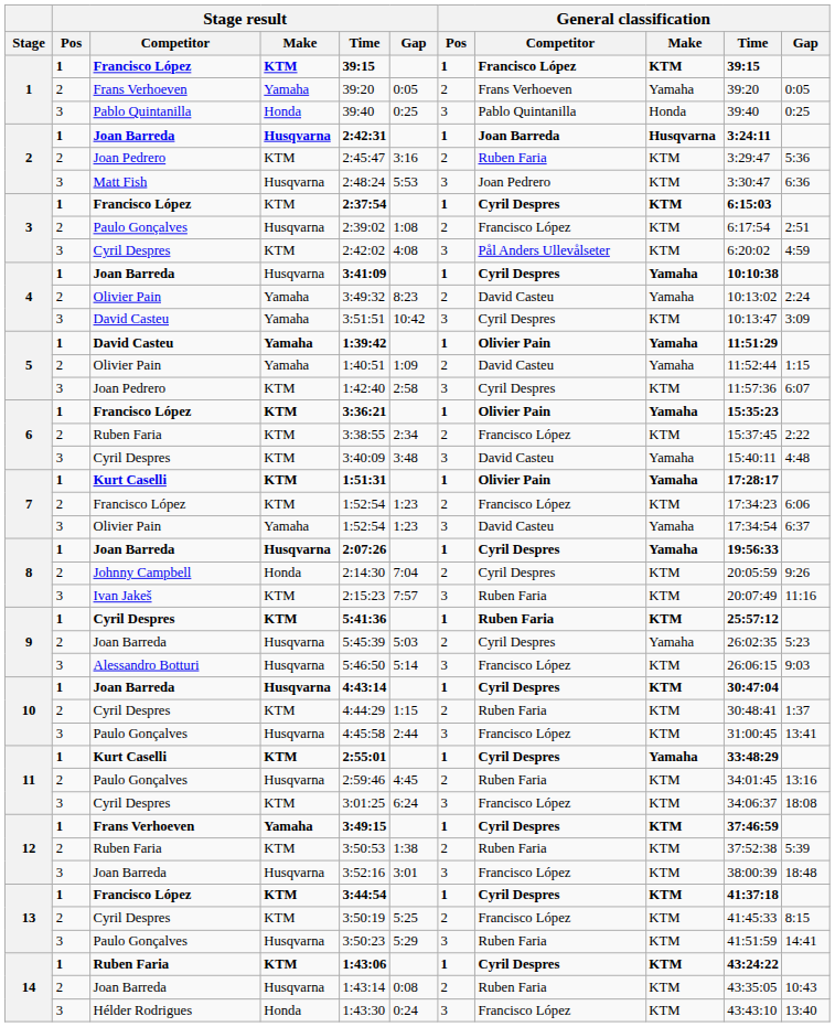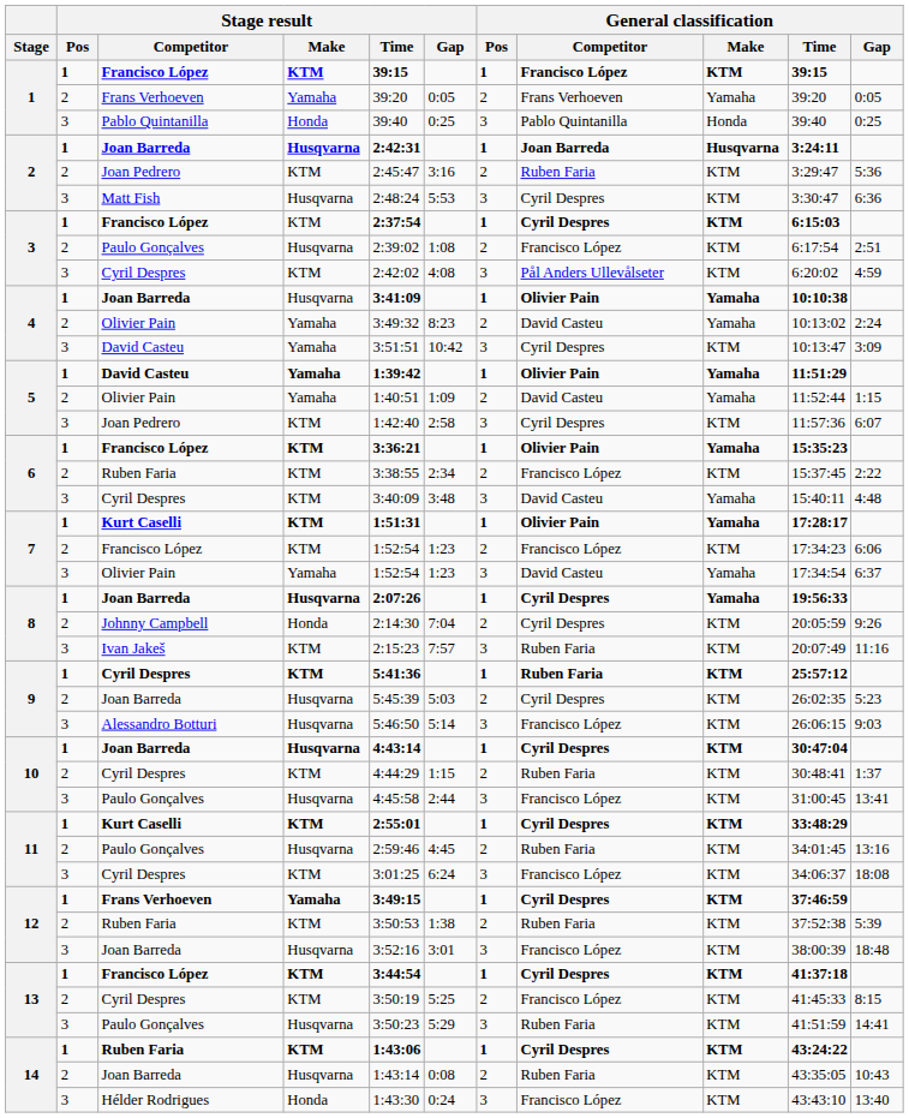Matt Fish | General classification / Competitor: Joan Pedrero -> Cyril Despres
4 / Joan Barreda | General classification / Competitor: Cyril Despres -> Olivier Pain
9 / Joan Barreda | General classification / Make: Yamaha -> KTM
11 / Kurt Caselli | General classification / Make: Yamaha -> KTM
